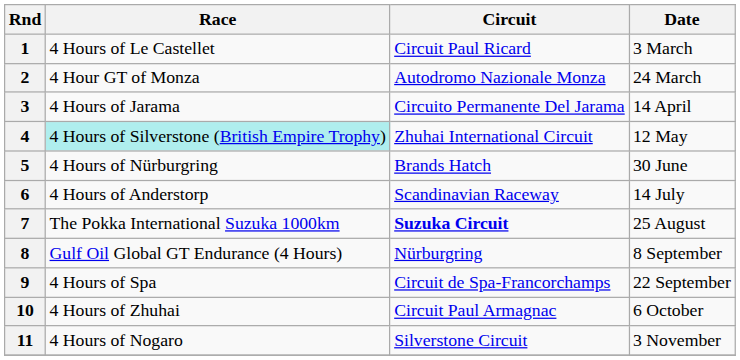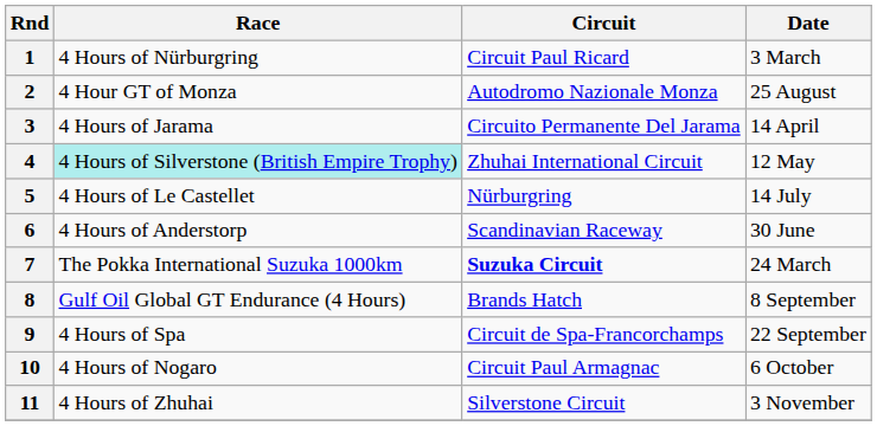1 | Race: 4 Hours of Le Castellet -> 4 Hours of Nürburgring
2 | Date: 24 March -> 25 August
5 | Race: 4 Hours of Nürburgring -> 4 Hours of Le Castellet
5 | Circuit: Brands Hatch -> Nürburgring
5 | Date: 30 June -> 14 July
6 | Date: 14 July -> 30 June
7 | Date: 25 August -> 24 March
8 | Circuit: Nürburgring -> Brands Hatch
10 | Race: 4 Hours of Zhuhai -> 4 Hours of Nogaro
11 | Race: 4 Hours of Nogaro -> 4 Hours of Zhuhai
